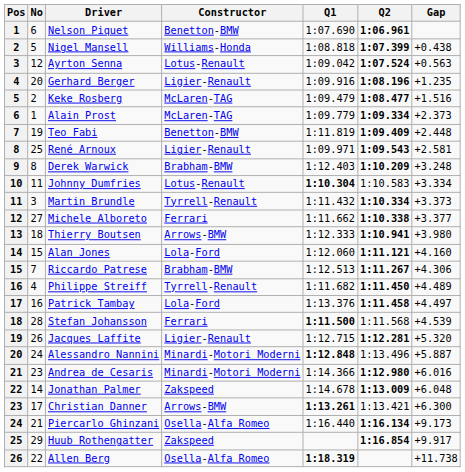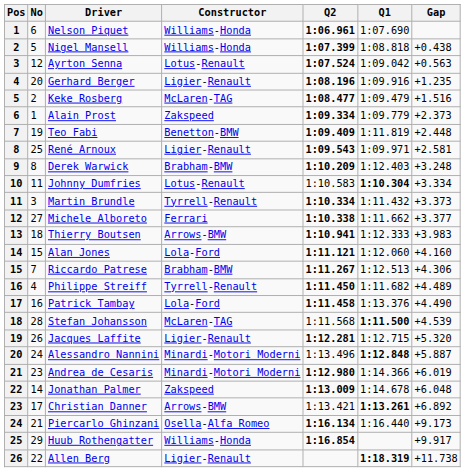columns swapped: Q1 <-> Q2
Nelson Piquet | Constructor: Benetton-BMW -> Williams-Honda
Alain Prost | Constructor: McLaren-TAG -> Zakspeed
Thierry Boutsen | Gap: +3.980 -> +3.983
Patrick Tambay | Gap: +4.497 -> +4.490
Stefan Johansson | Constructor: Ferrari -> McLaren-TAG
Andrea de Cesaris | Gap: +6.016 -> +6.019
Christian Danner | Gap: +6.300 -> +6.892
Huub Rothengatter | Constructor: Zakspeed -> Williams-Honda
Allen Berg | Constructor: Osella-Alfa Romeo -> Ligier-Renault
